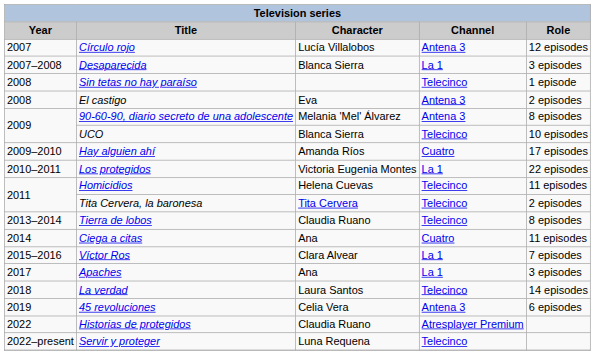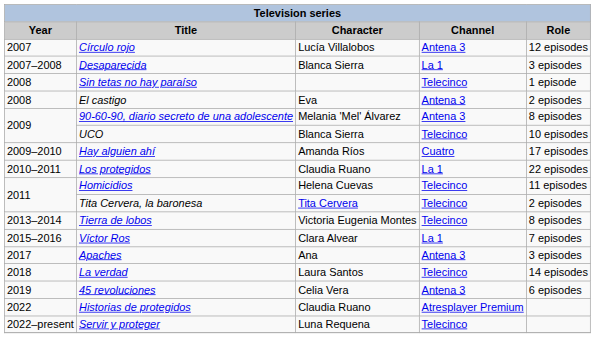Los protegidos | Character: Victoria Eugenia Montes -> Claudia Ruano
Tierra de lobos | Character: Claudia Ruano -> Victoria Eugenia Montes
- row: 2014 | Ciega a citas | Ana | Cuatro | 11 episodes
Apaches | Channel: La 1 -> Antena 3
